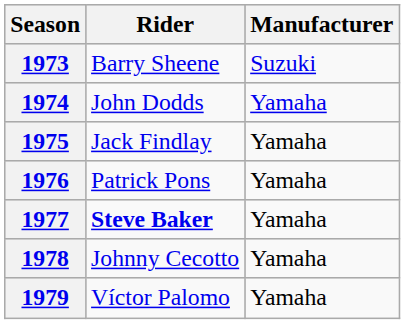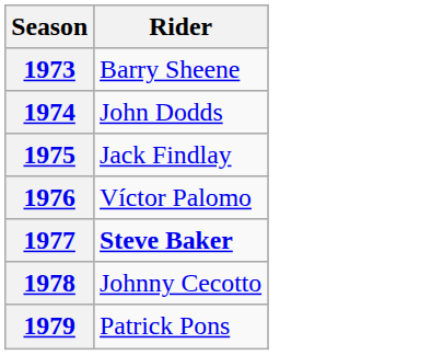- column: Manufacturer | Suzuki | Yamaha | Yamaha | Yamaha | Yamaha | Yamaha | Yamaha
1976 | Rider: Patrick Pons -> Víctor Palomo
1979 | Rider: Víctor Palomo -> Patrick Pons
